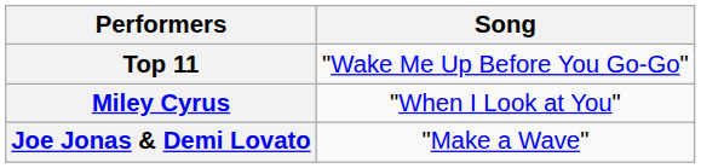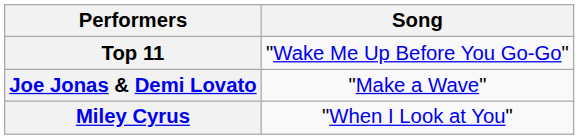rows swapped: Miley Cyrus <-> Joe Jonas & Demi Lovato
